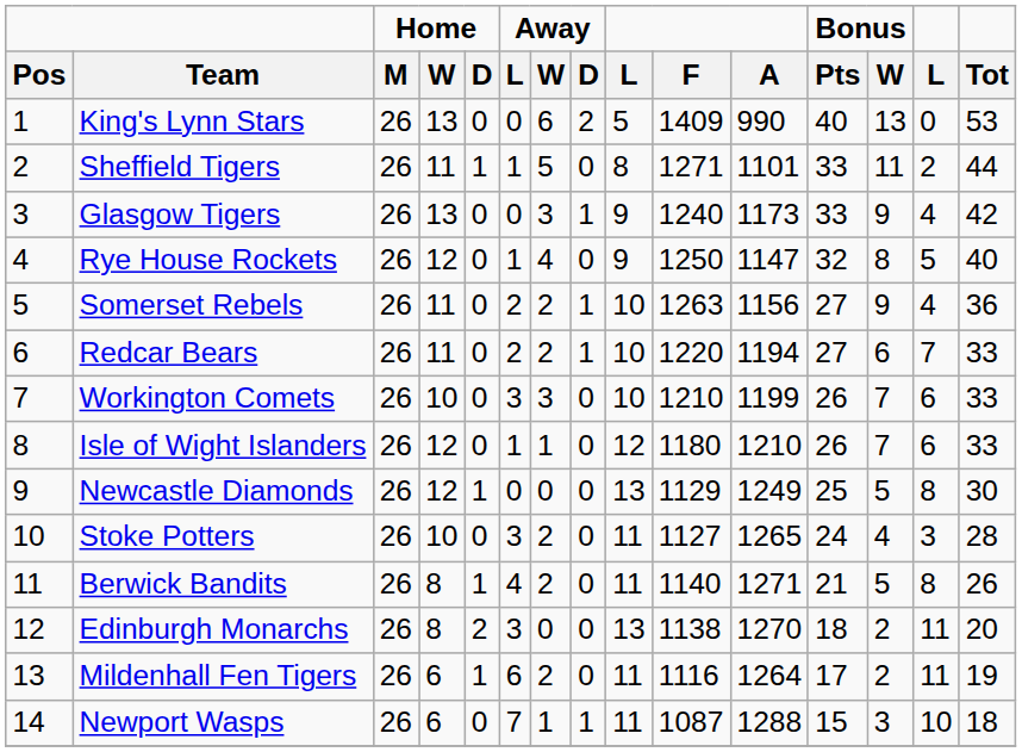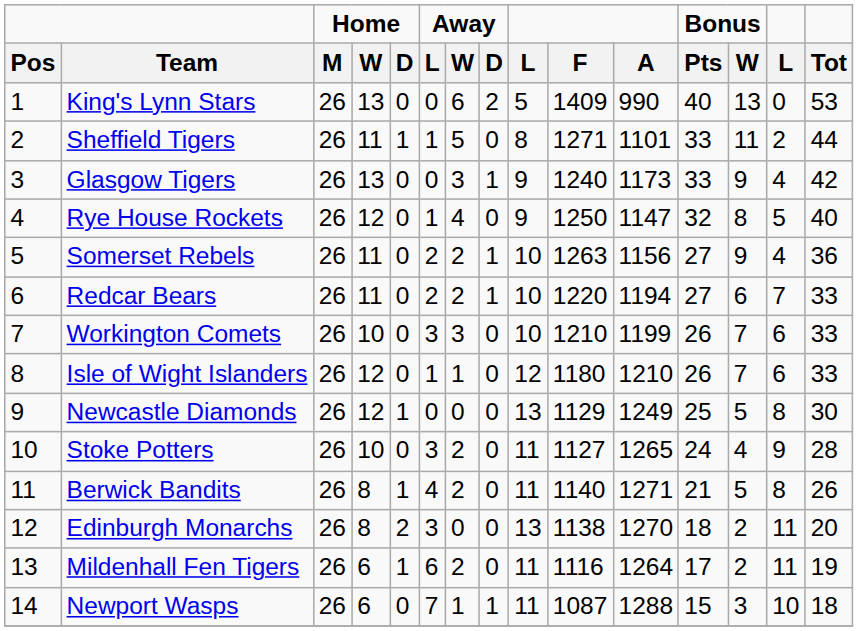Stoke Potters | column 14: 3 -> 9
